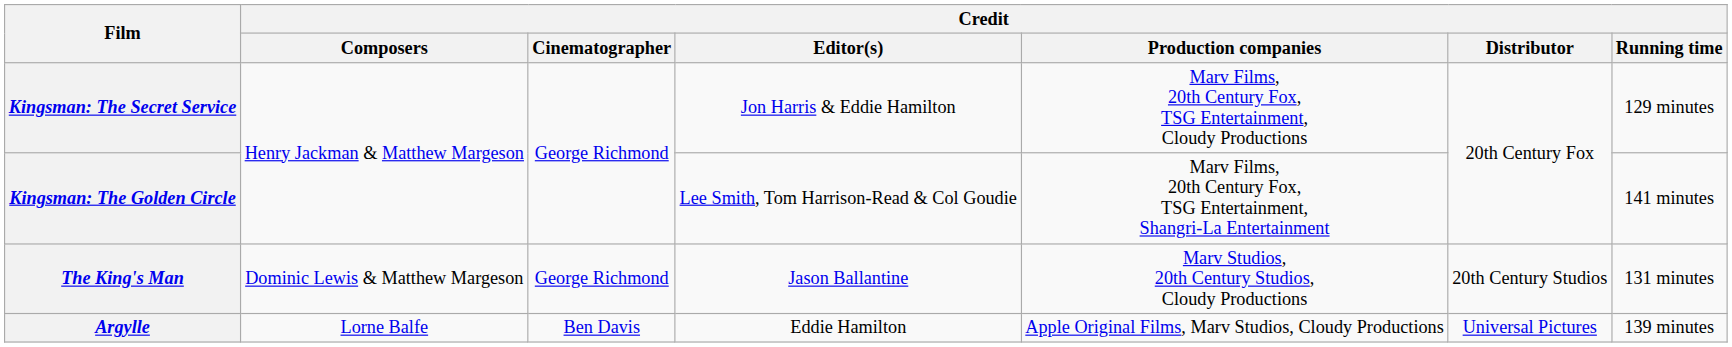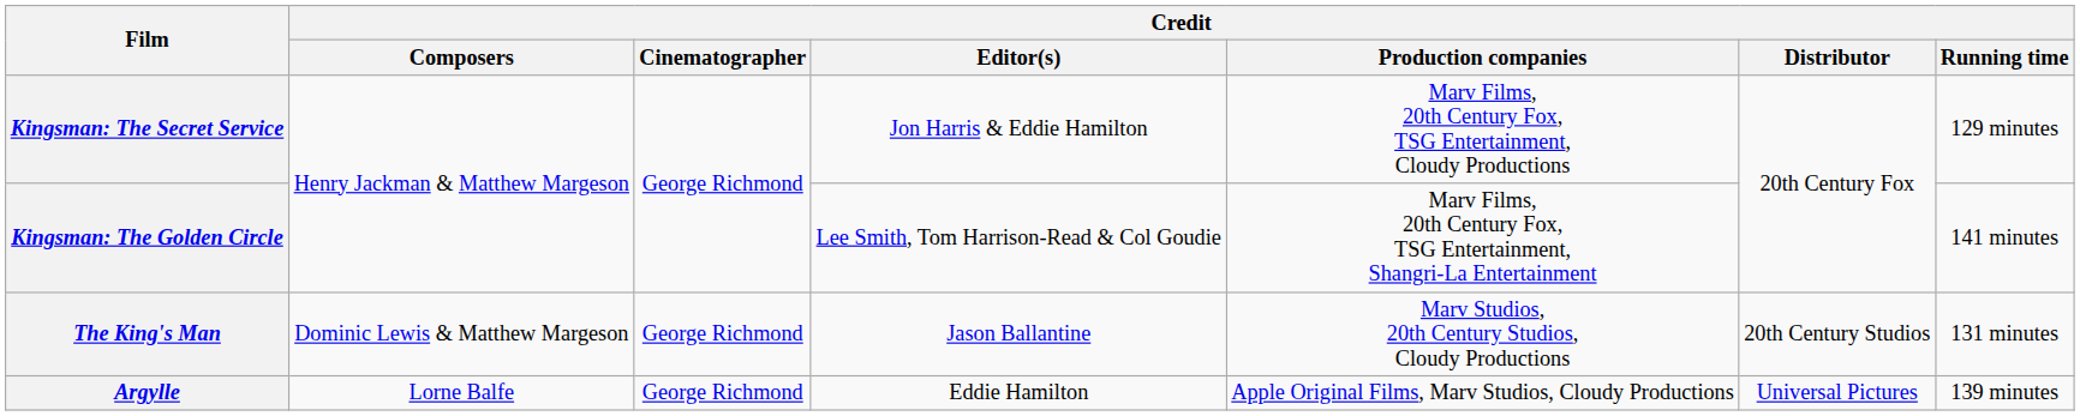Argylle | Credit / Cinematographer: Ben Davis -> George Richmond
